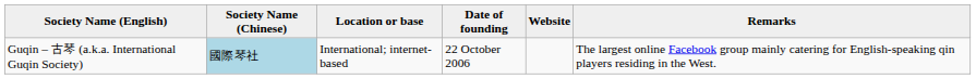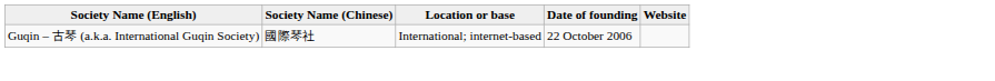- column: Remarks | The largest online Facebook group mainly catering for English-speaking qin players residing in the West.
Guqin – 古琴 (a.k.a. International Guqin Society) | Society Name (Chinese): lightblue background -> no background
